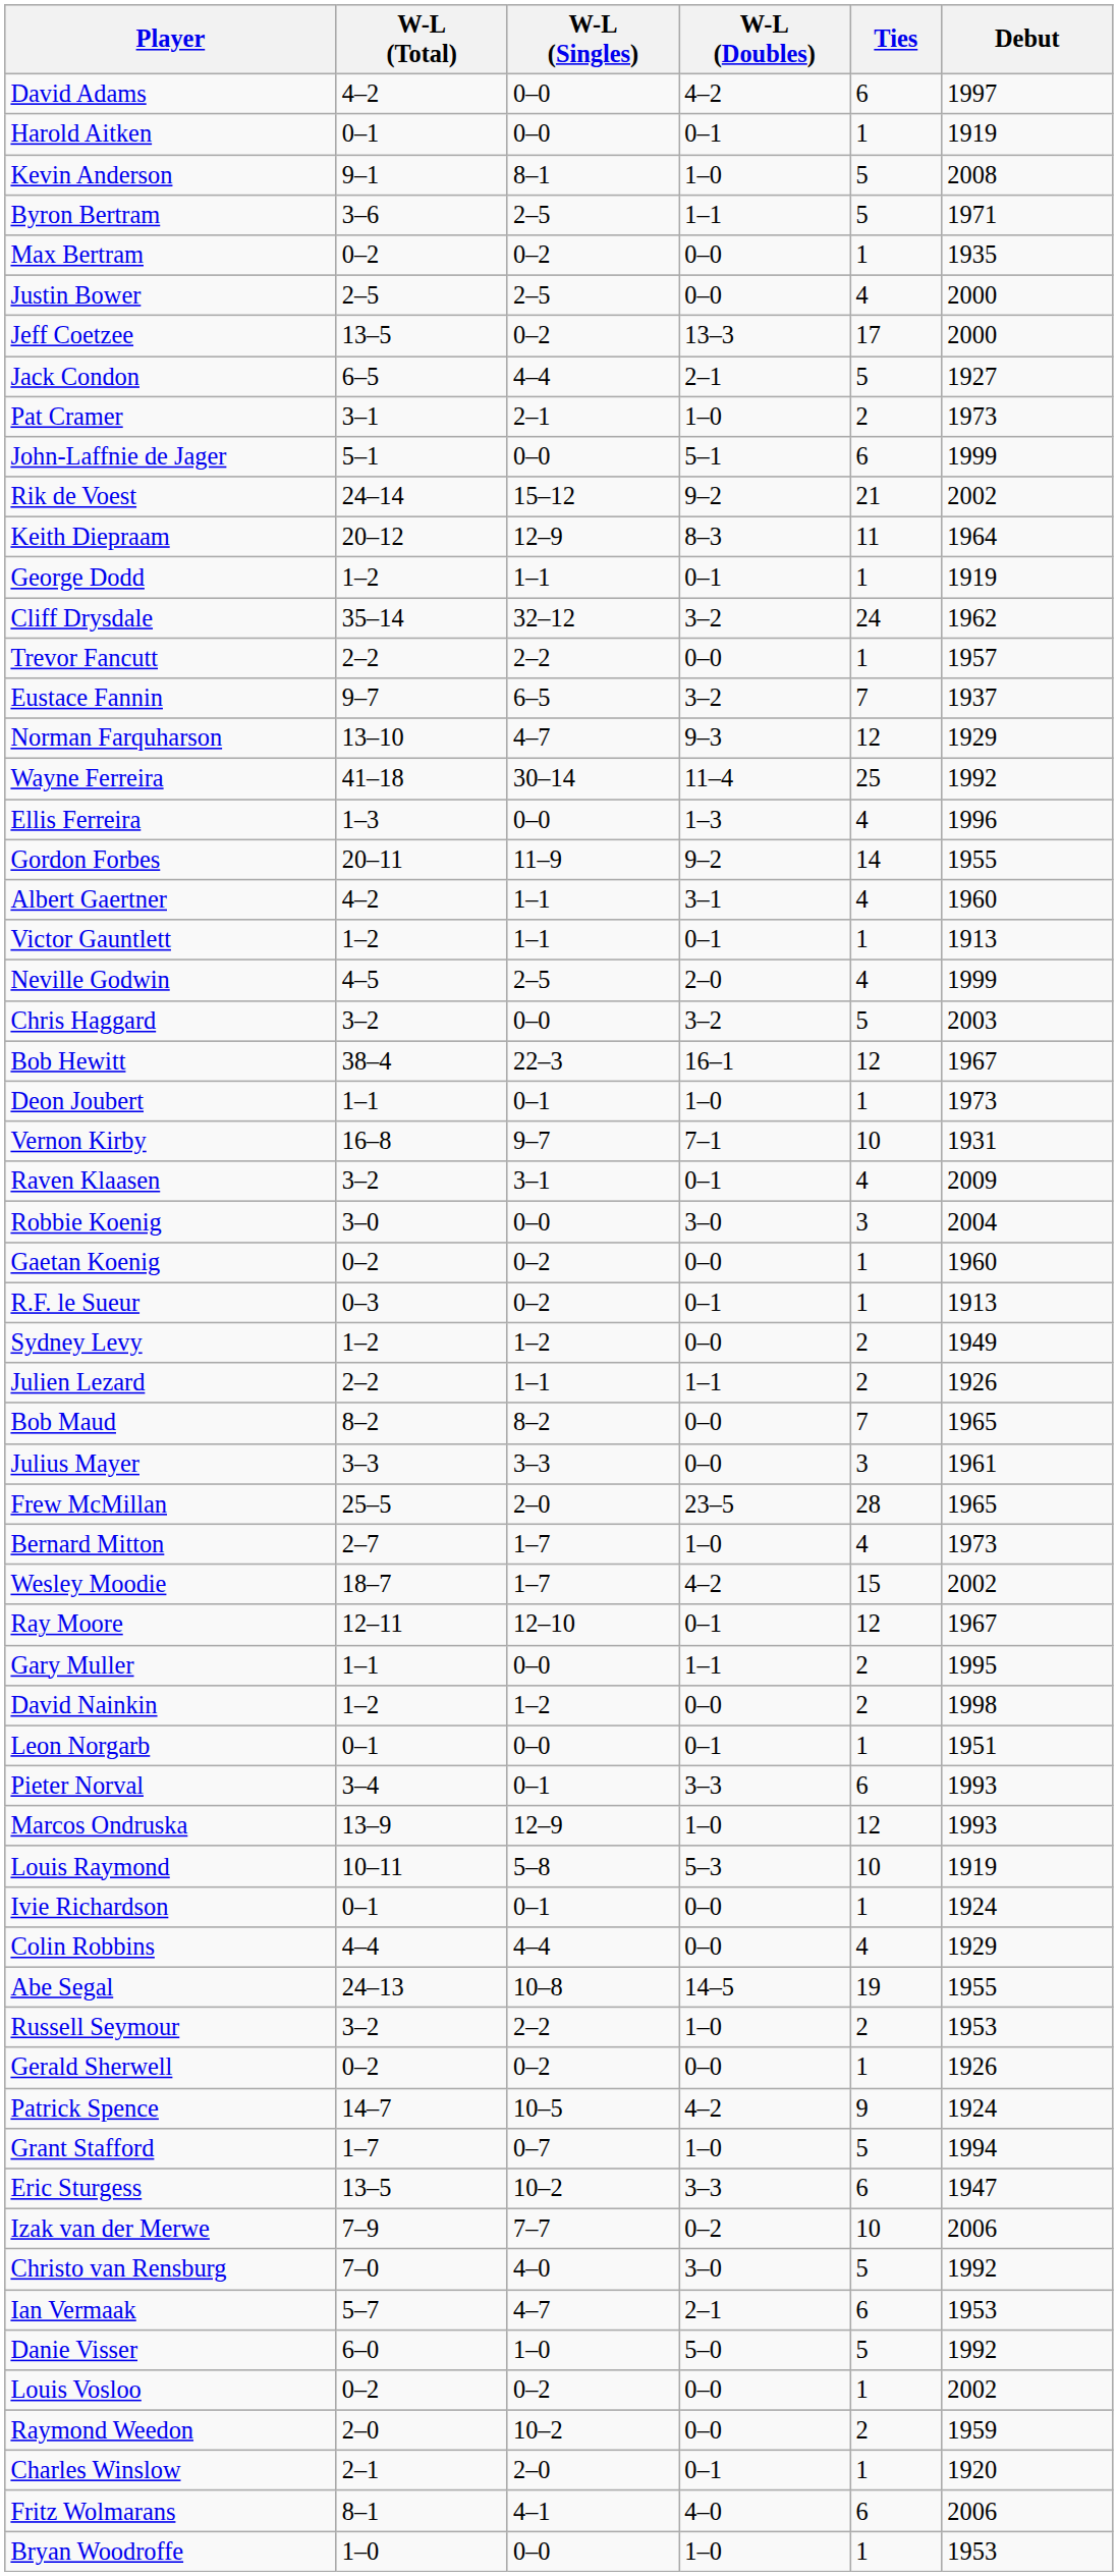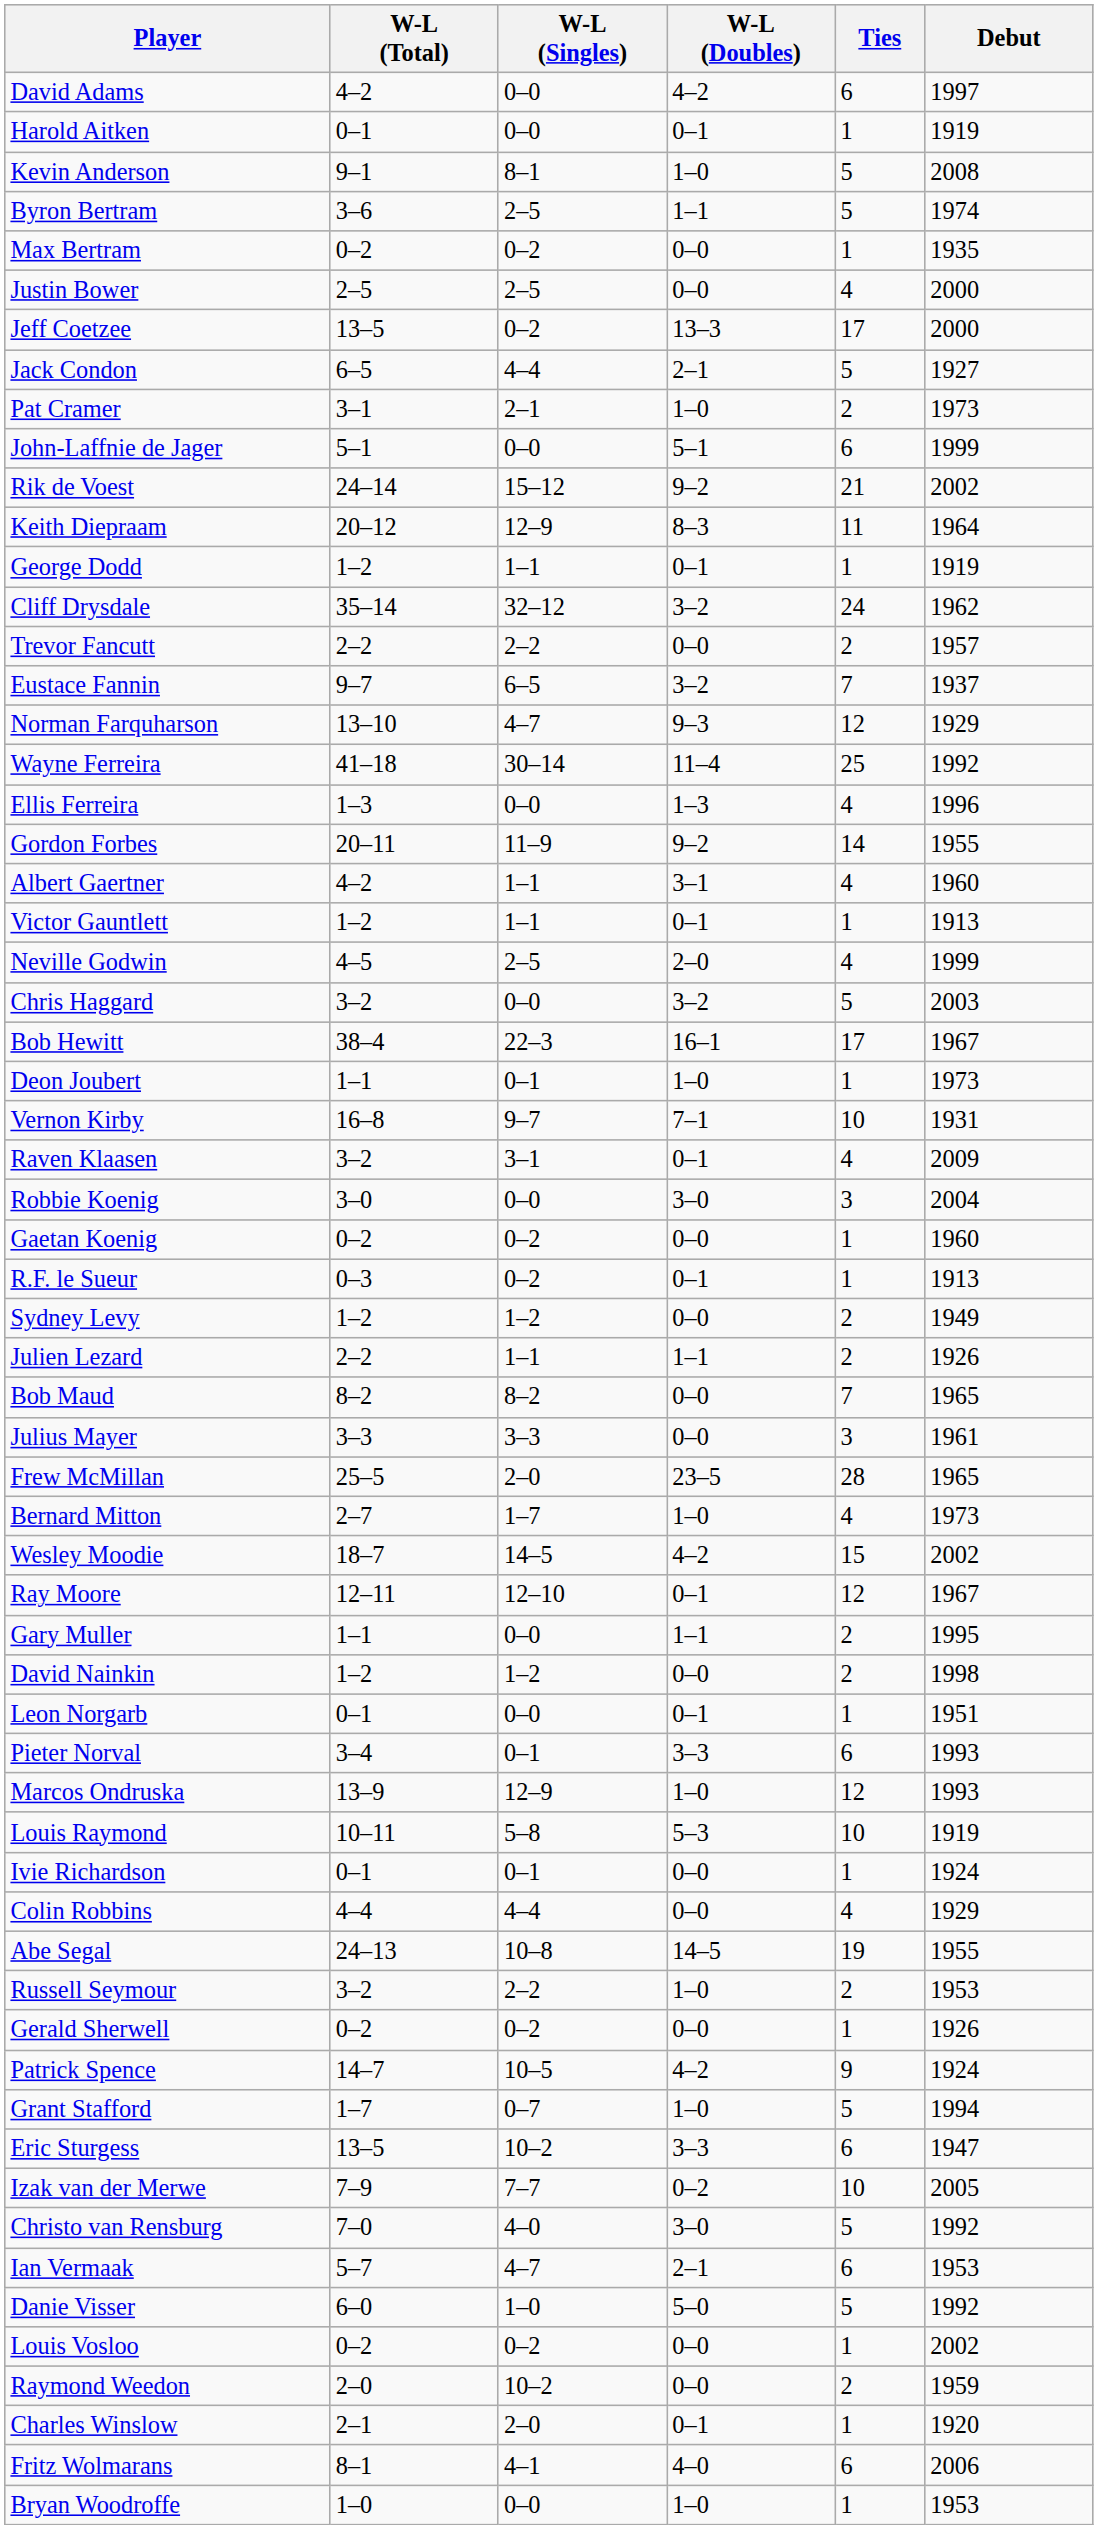Byron Bertram | Debut: 1971 -> 1974
Trevor Fancutt | Ties: 1 -> 2
Bob Hewitt | Ties: 12 -> 17
Wesley Moodie | W-L (Singles): 1–7 -> 14–5
Izak van der Merwe | Debut: 2006 -> 2005
